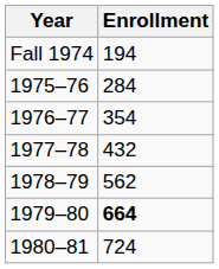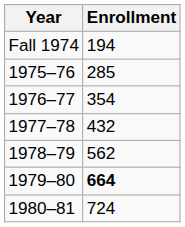1975–76 | Enrollment: 284 -> 285
